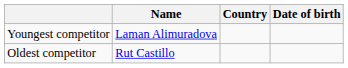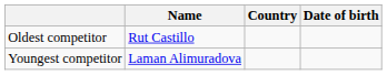rows swapped: Youngest competitor <-> Oldest competitor
